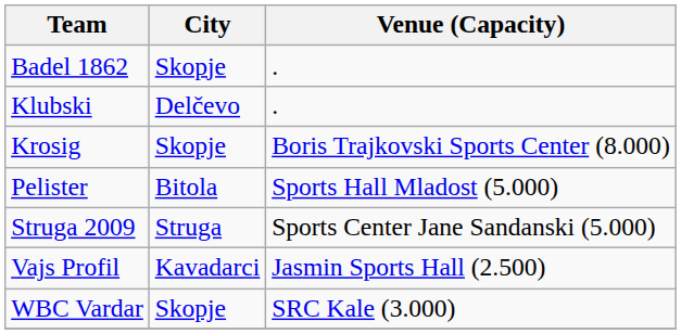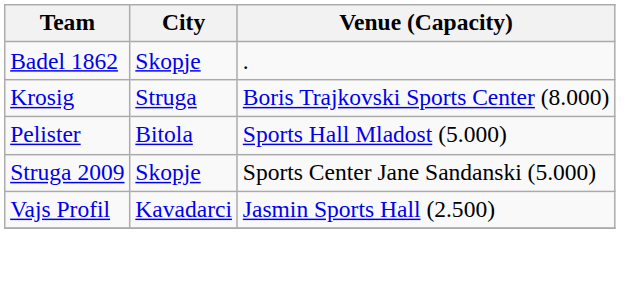- row: Klubski | Delčevo | .
Krosig | City: Skopje -> Struga
Struga 2009 | City: Struga -> Skopje
- row: WBC Vardar | Skopje | SRC Kale (3.000)
